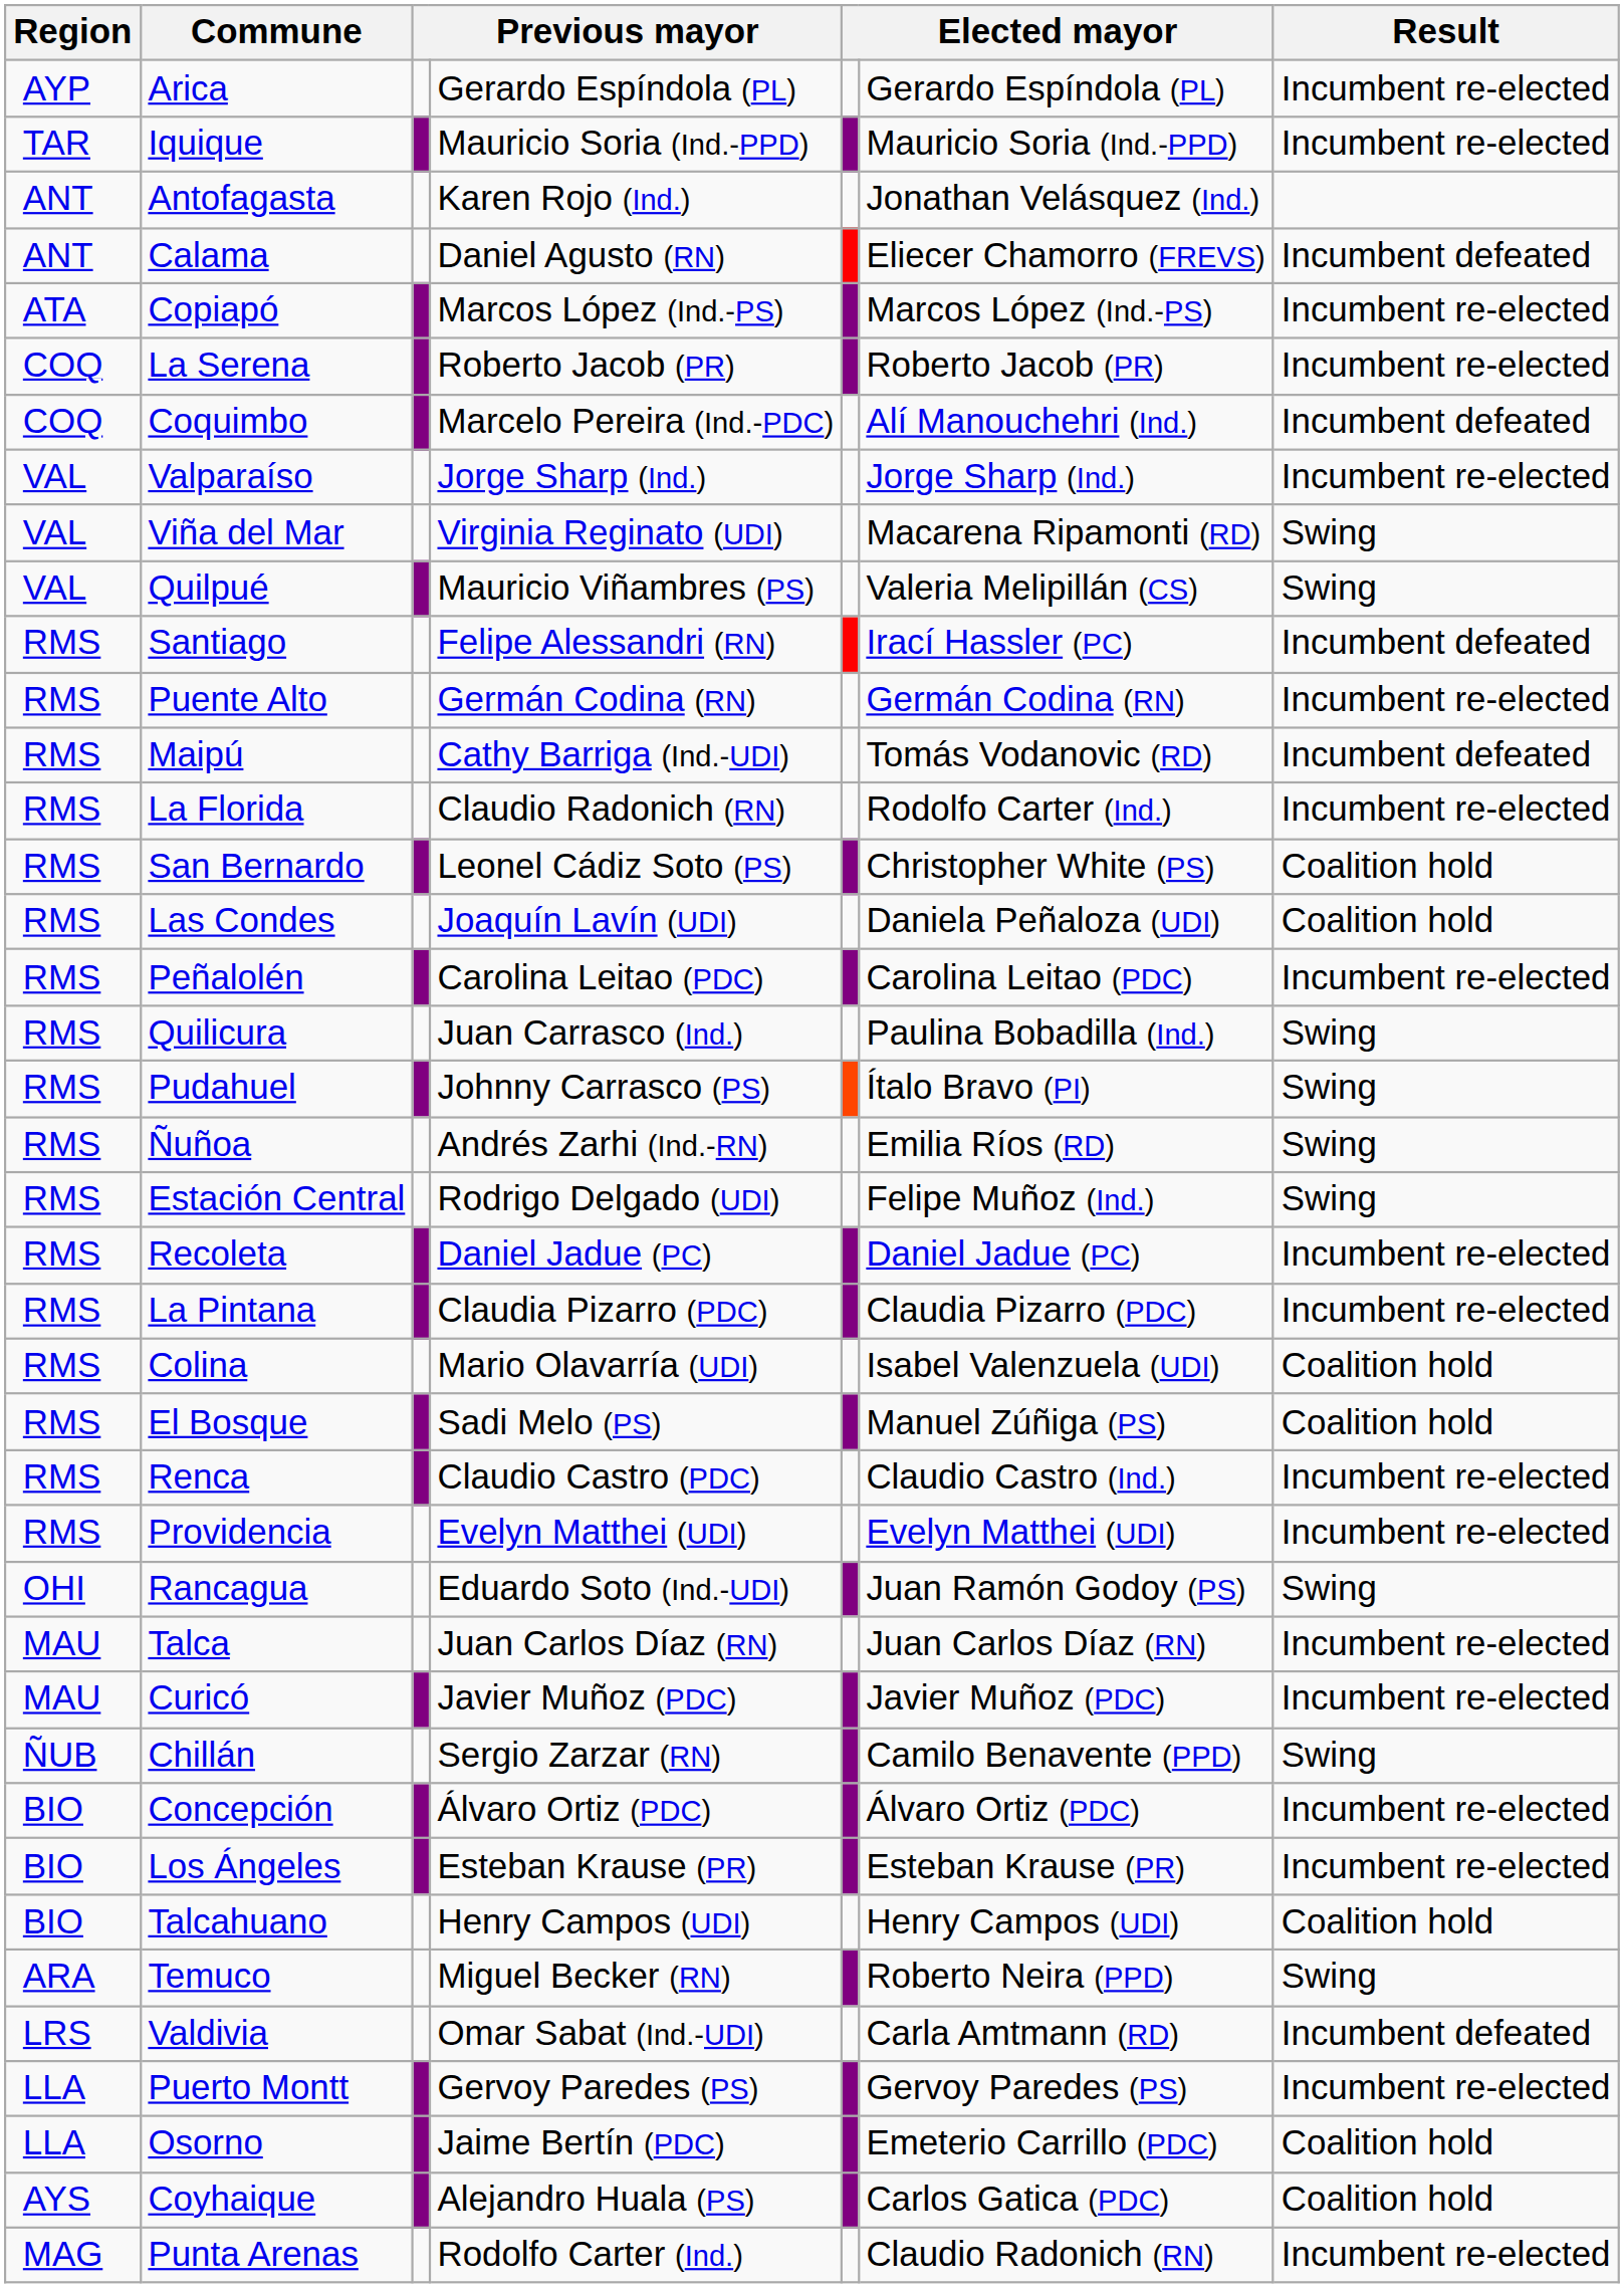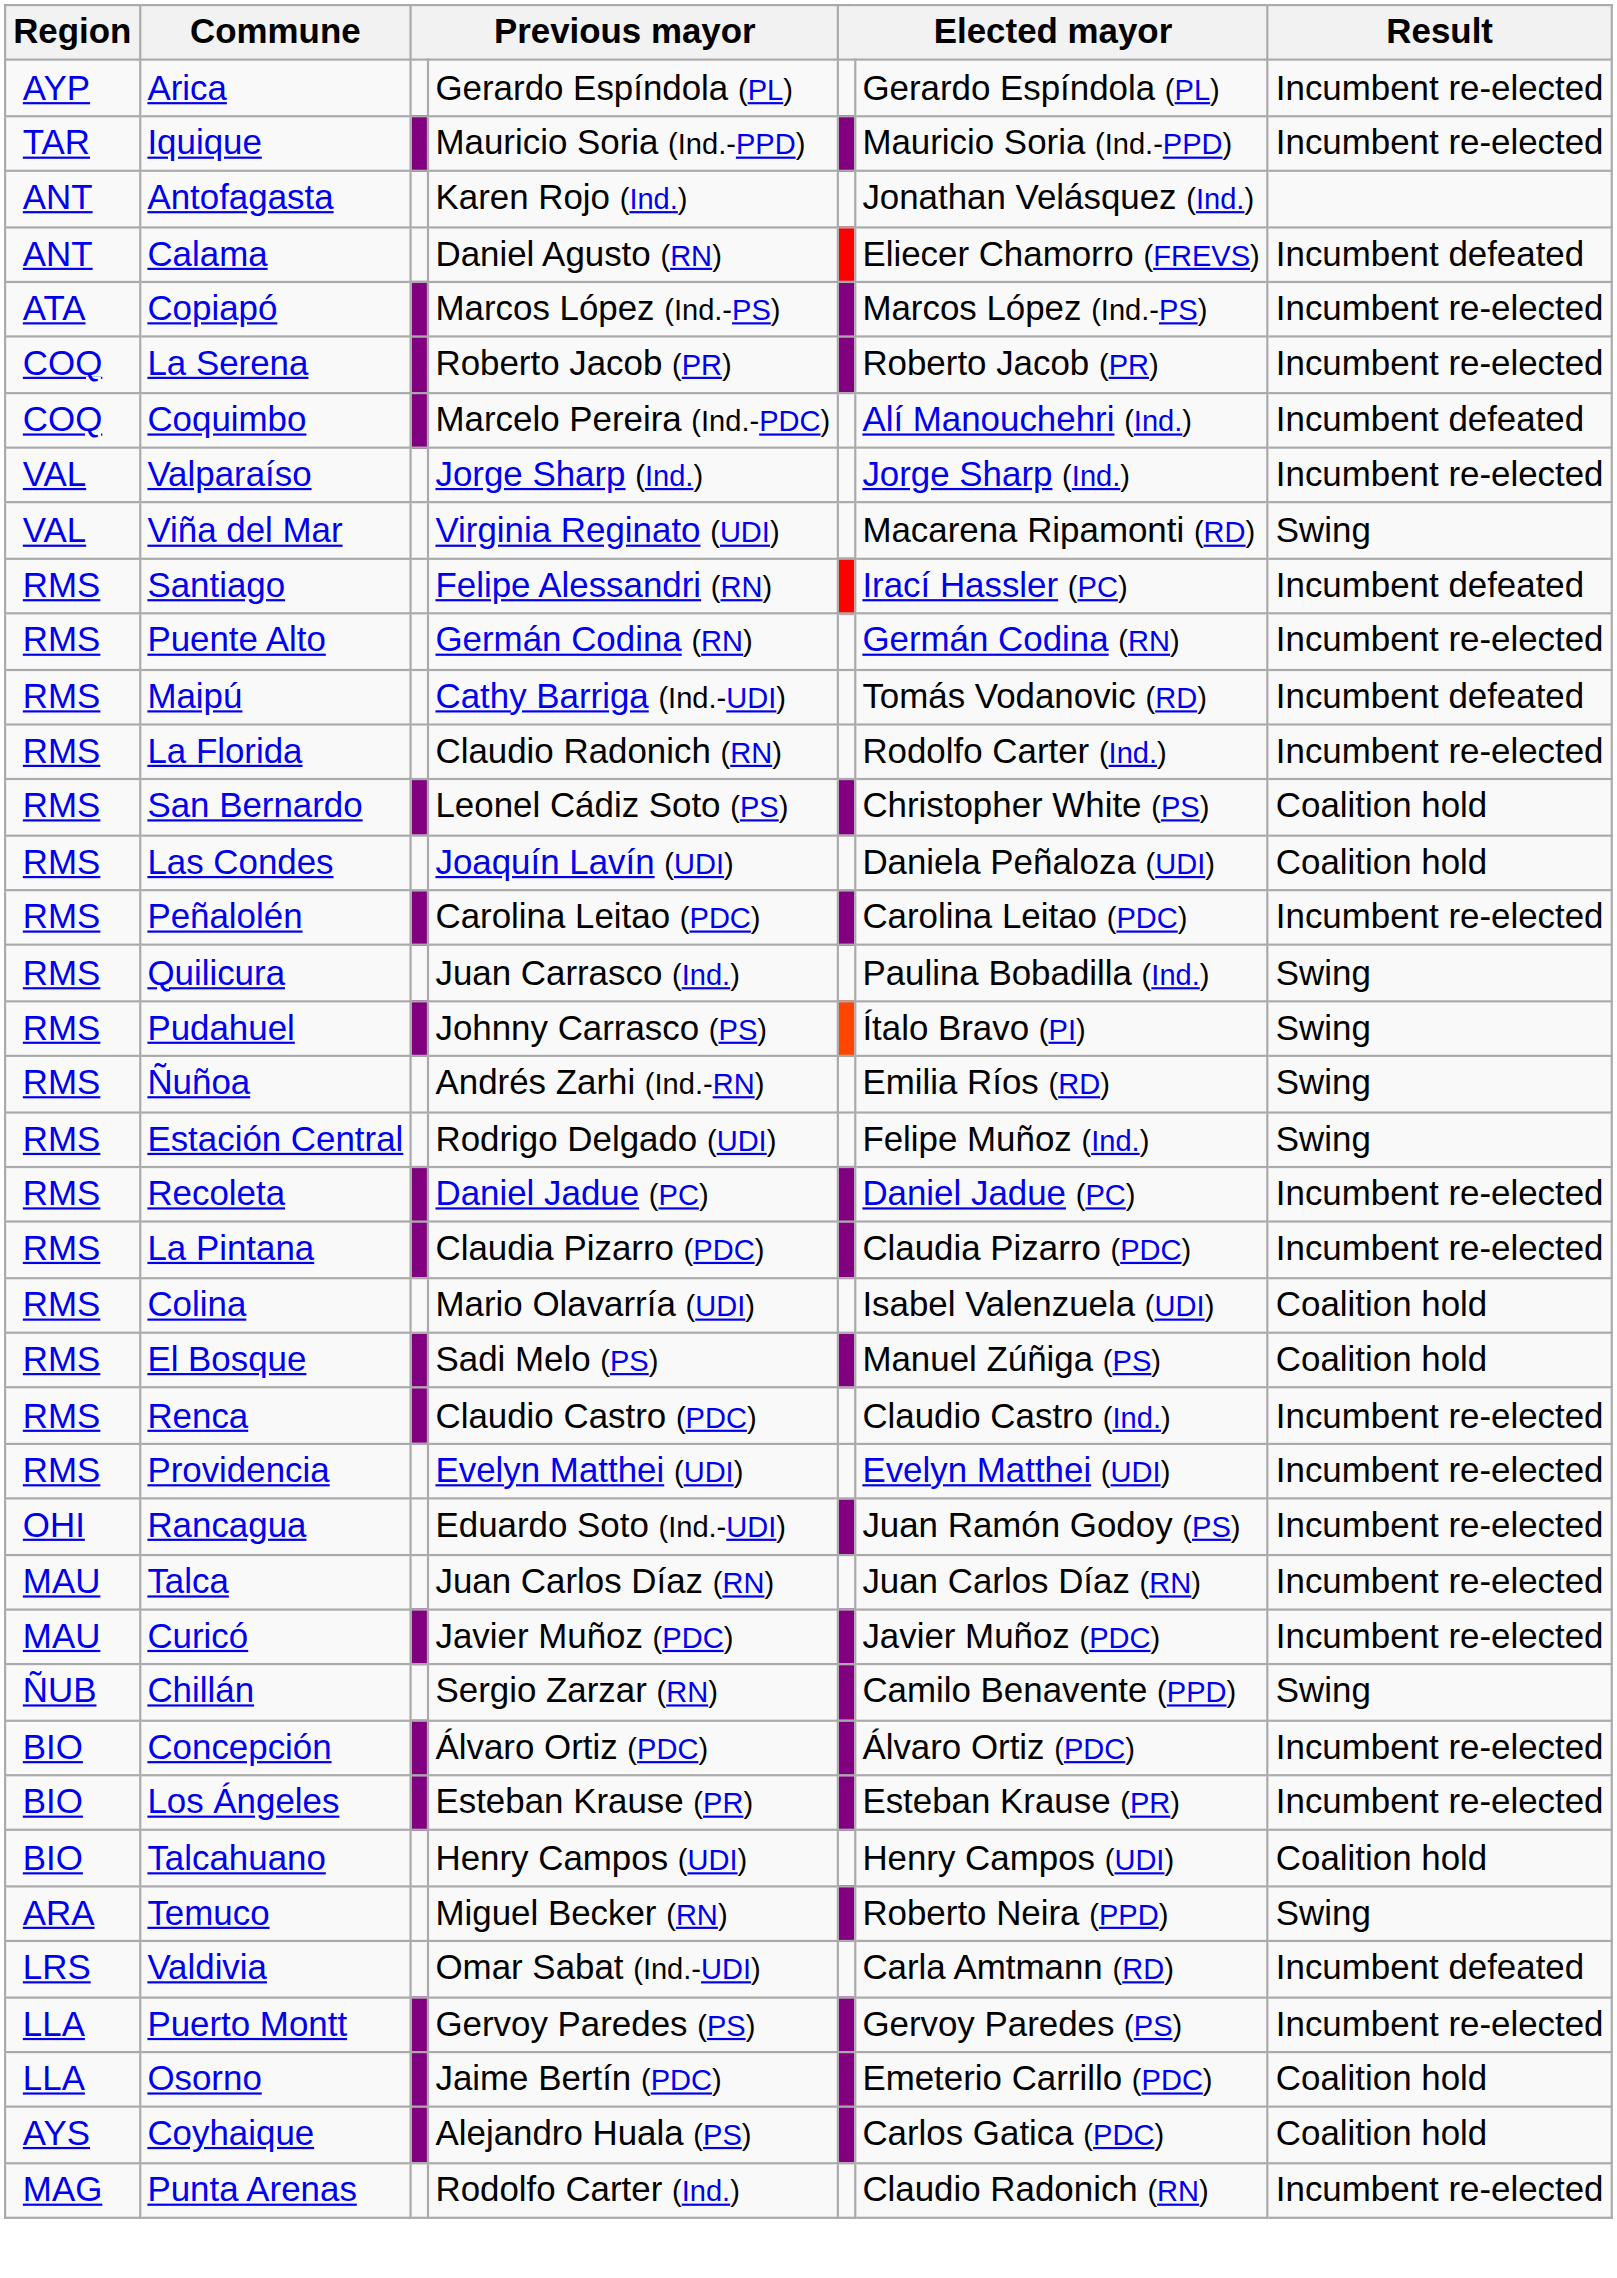- row: VAL | Quilpué | Mauricio Viñambres (PS) | Valeria Melipillán (CS) | Swing
Rancagua | Result: Swing -> Incumbent re-elected
